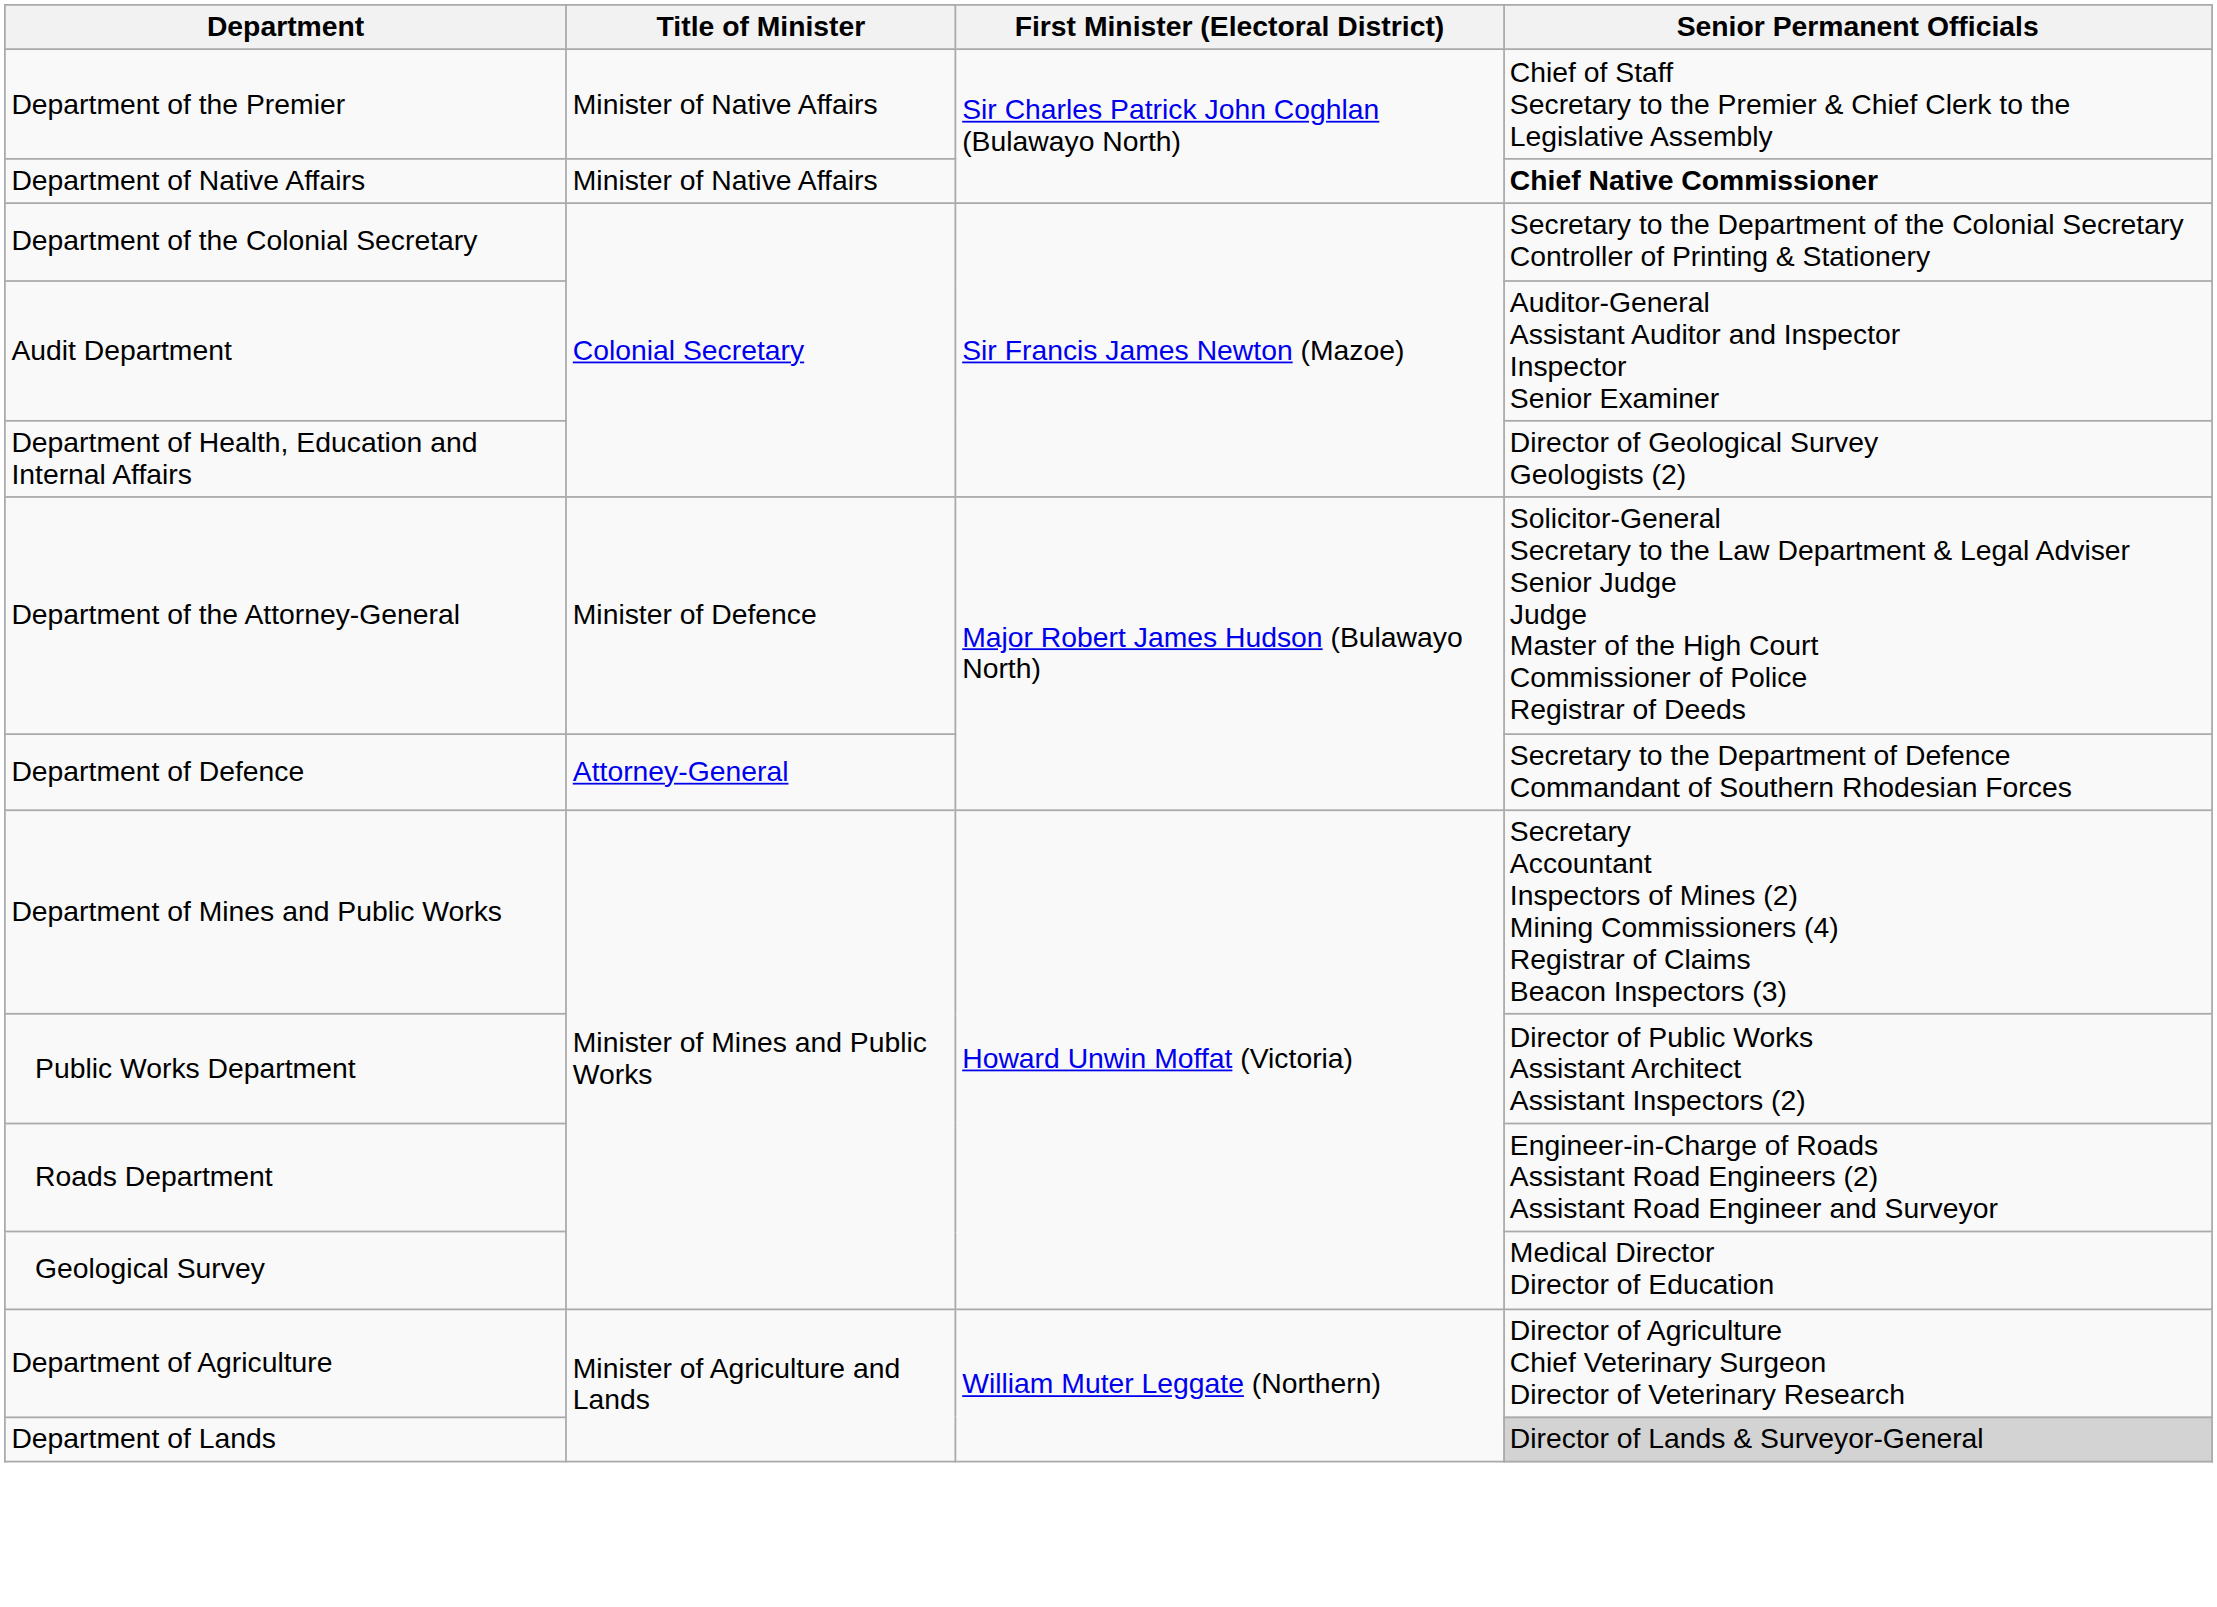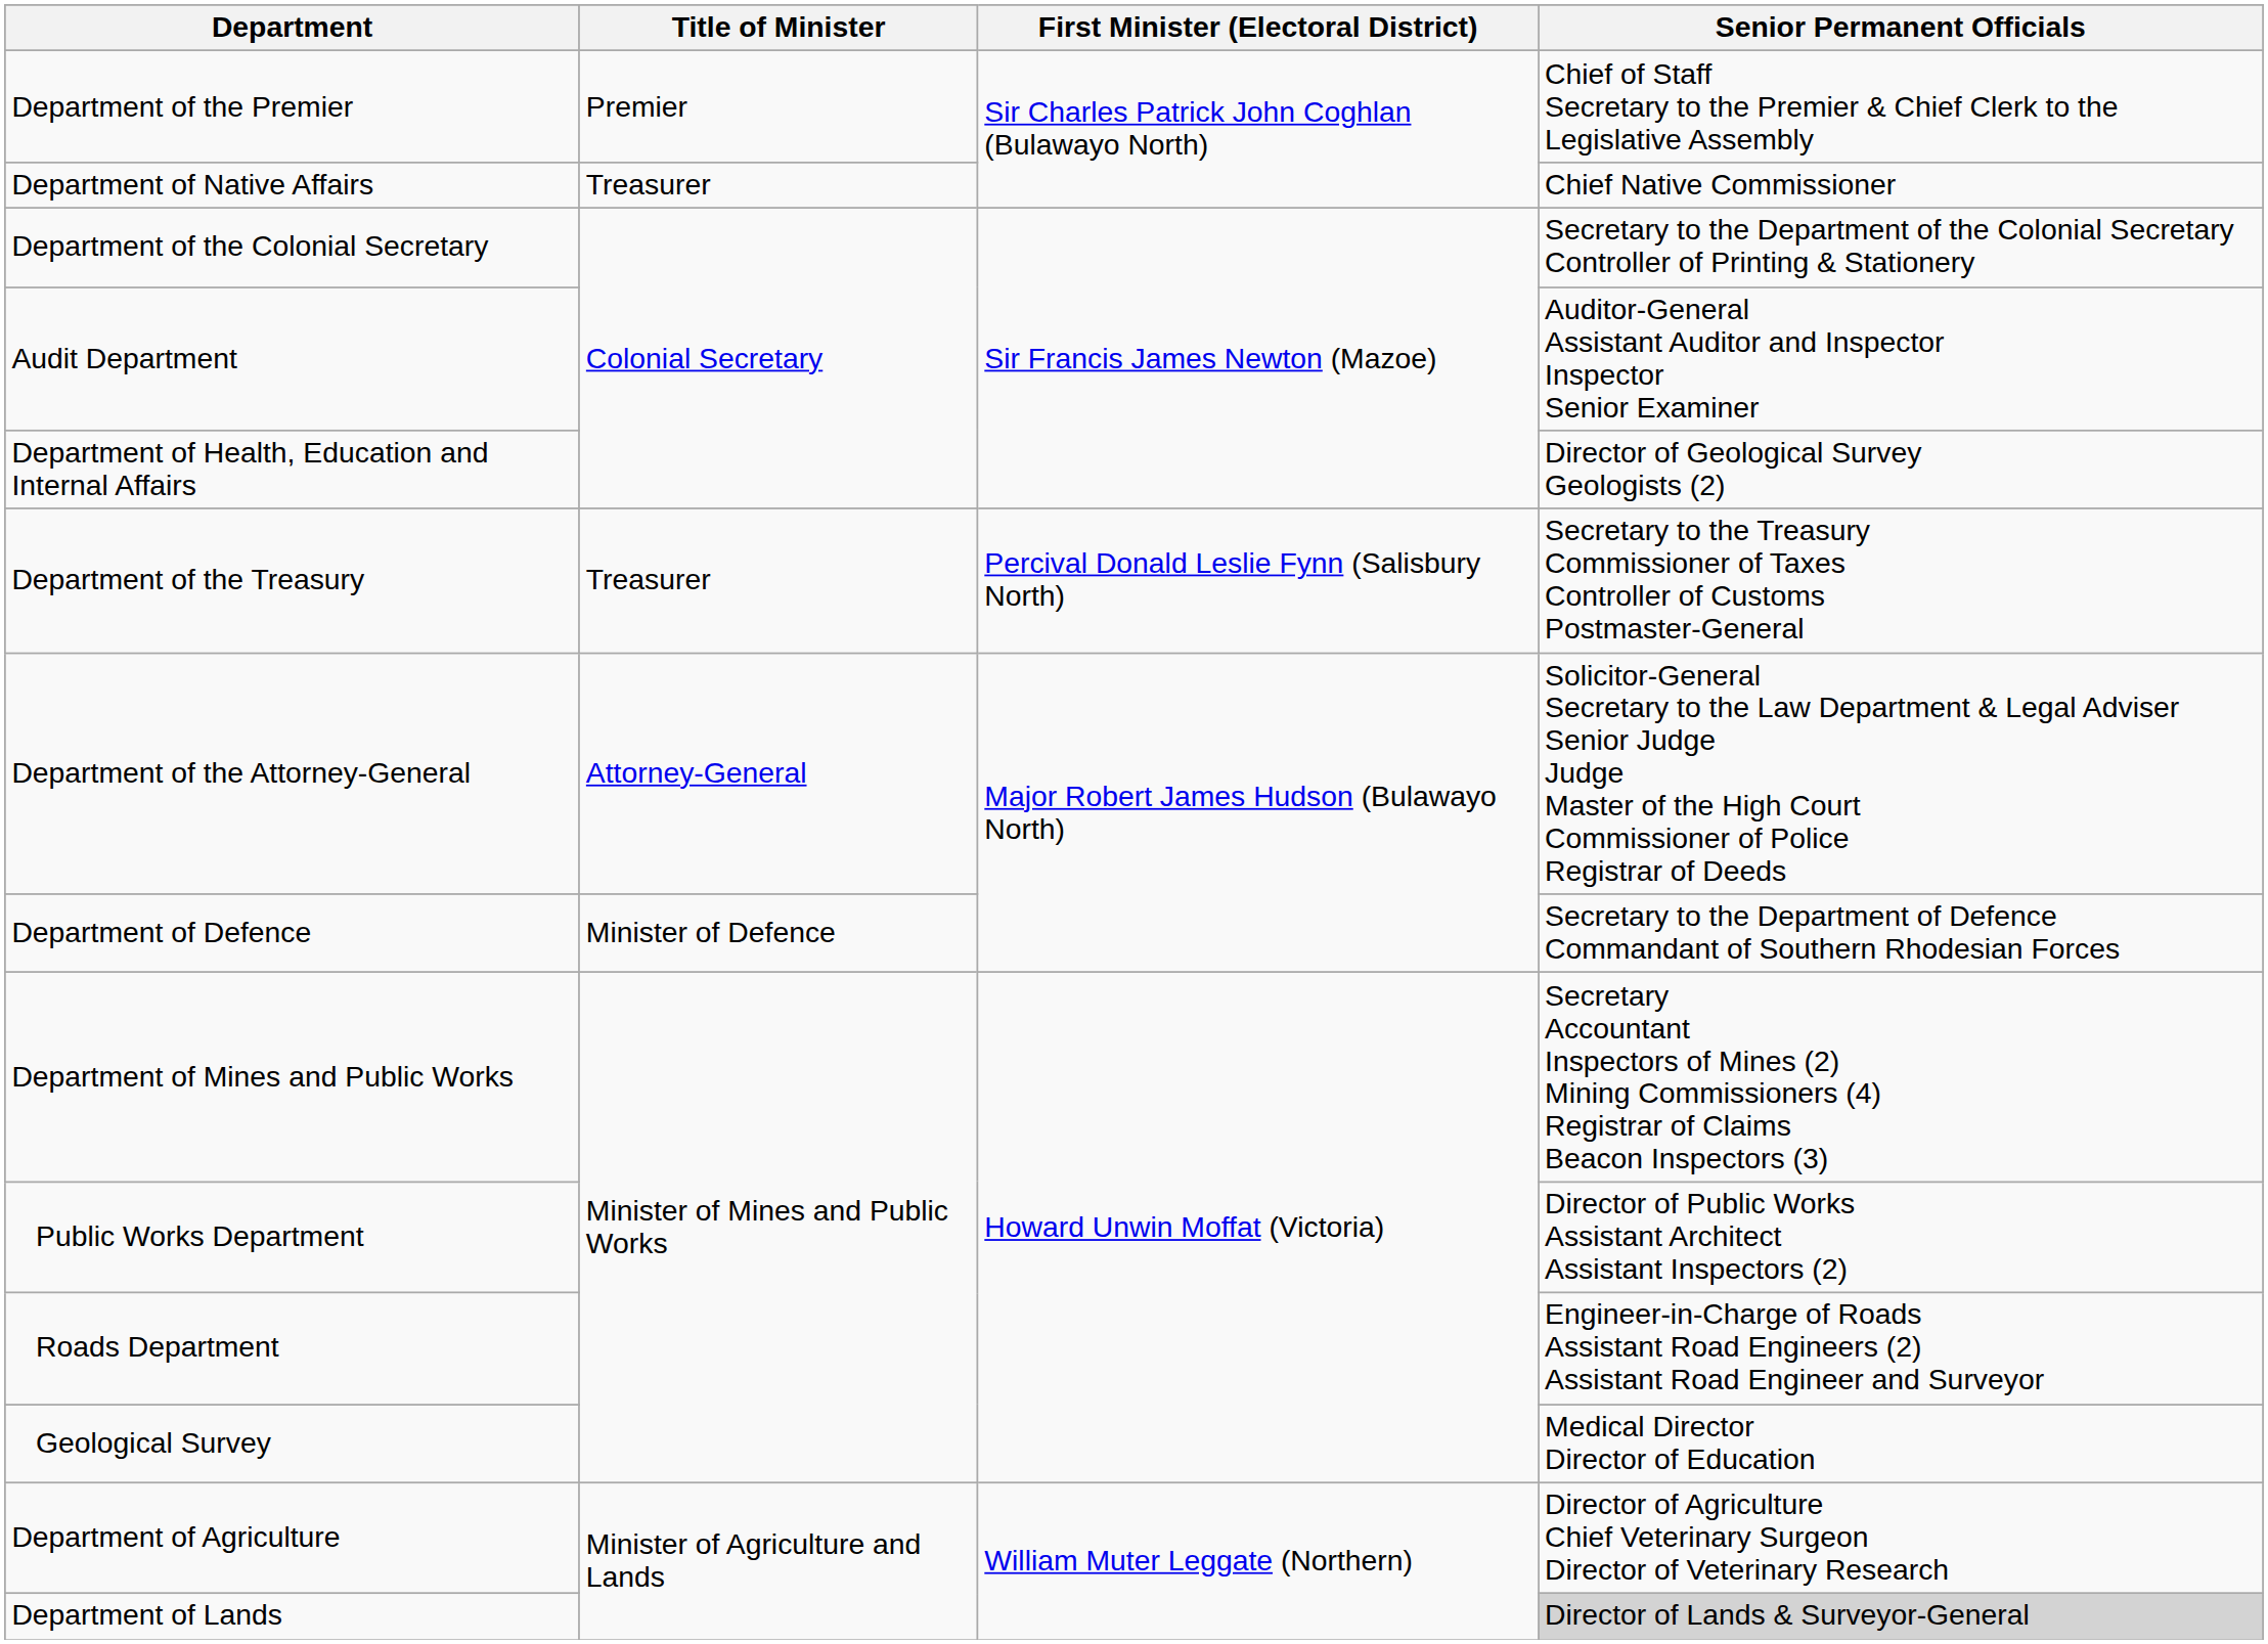Department of the Premier | Title of Minister: Minister of Native Affairs -> Premier
Department of Native Affairs | Title of Minister: Minister of Native Affairs -> Treasurer
Department of Native Affairs | Senior Permanent Officials: bold -> normal
+ row: Department of the Treasury | Treasurer | Percival Donald Leslie Fynn (Salisbury North) | Secretary to the Treasury Commissioner of Taxes Controller of Customs Postmaster-General
Department of the Attorney-General | Title of Minister: Minister of Defence -> Attorney-General
Department of Defence | Title of Minister: Attorney-General -> Minister of Defence
